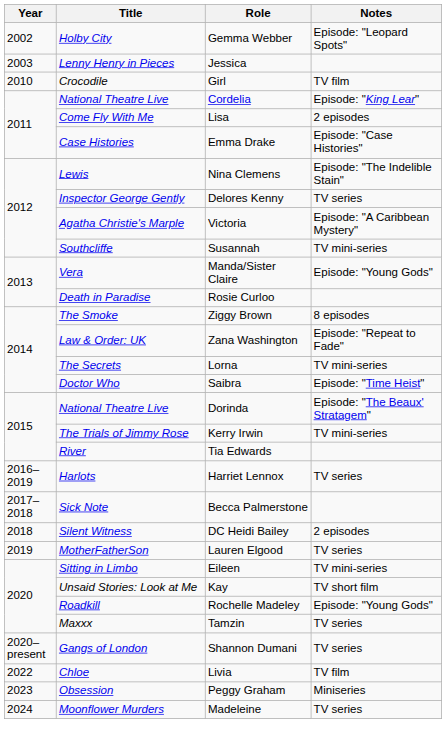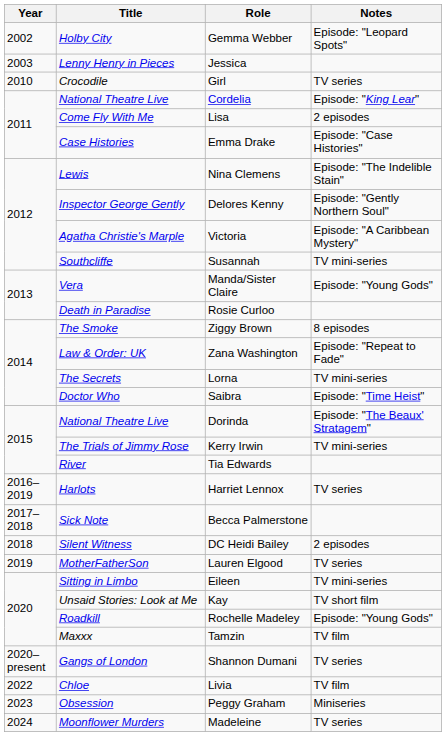Girl | Notes: TV film -> TV series
Delores Kenny | Notes: TV series -> Episode: "Gently Northern Soul"
Tamzin | Notes: TV series -> TV film
